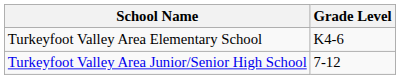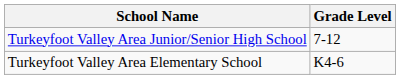rows swapped: Turkeyfoot Valley Area Elementary School <-> Turkeyfoot Valley Area Junior/Senior High School
